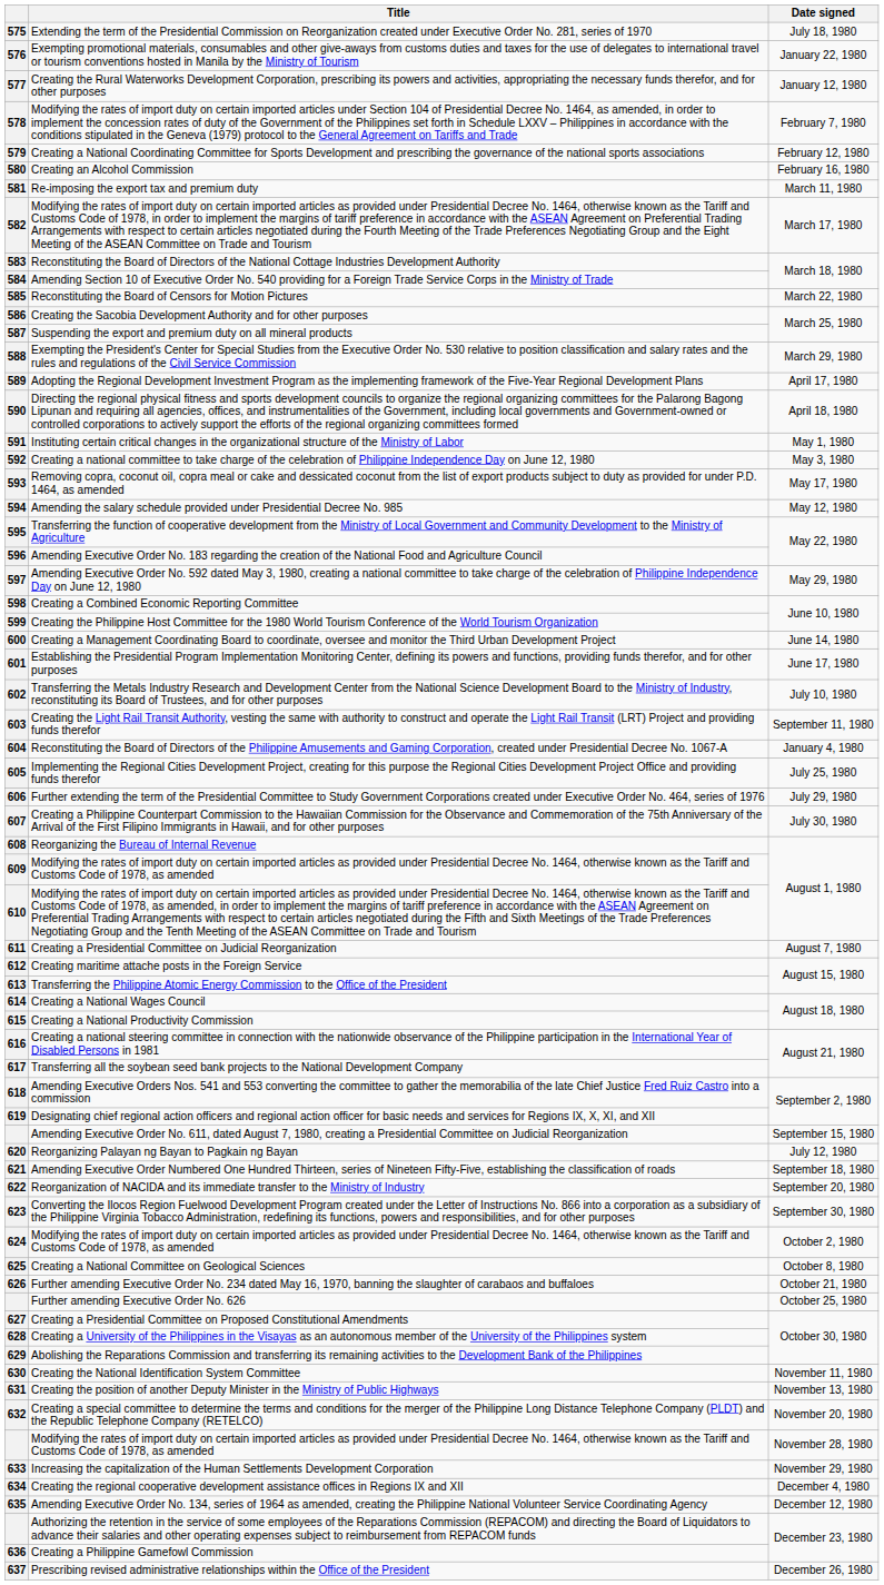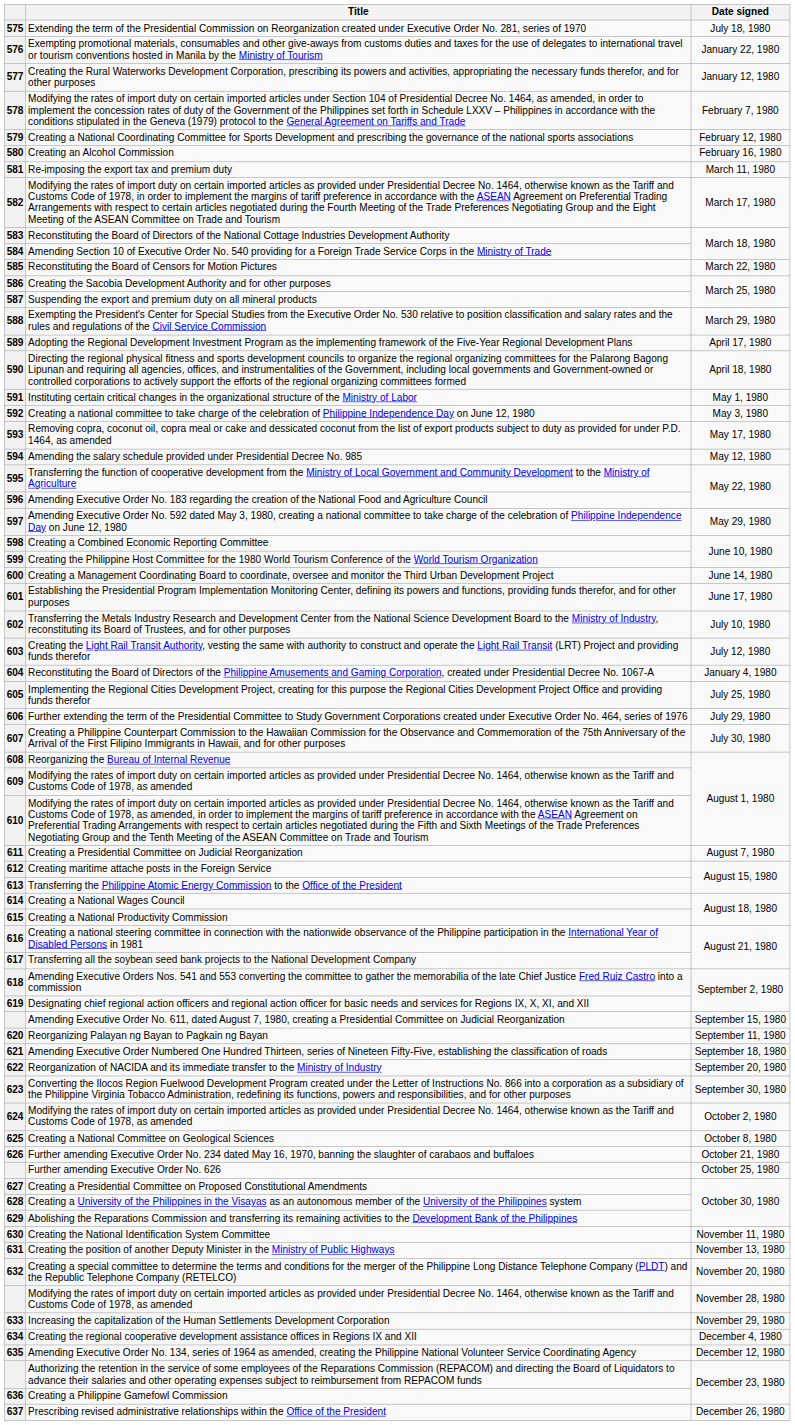603 | Date signed: September 11, 1980 -> July 12, 1980
620 | Date signed: July 12, 1980 -> September 11, 1980
